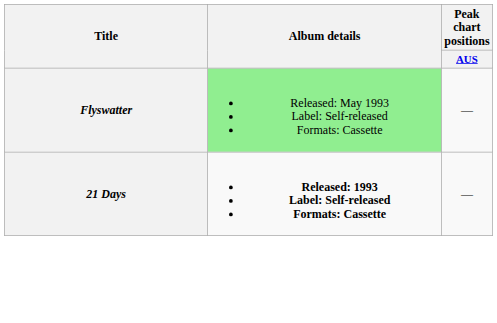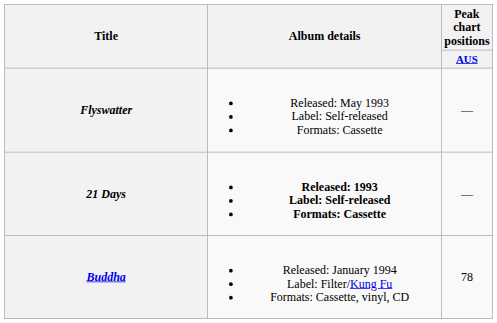Flyswatter | Album details: lightgreen background -> no background
+ row: Buddha | Released: January 1994 Label: Filter/Kung Fu Formats: Cassette, vinyl, CD | 78
